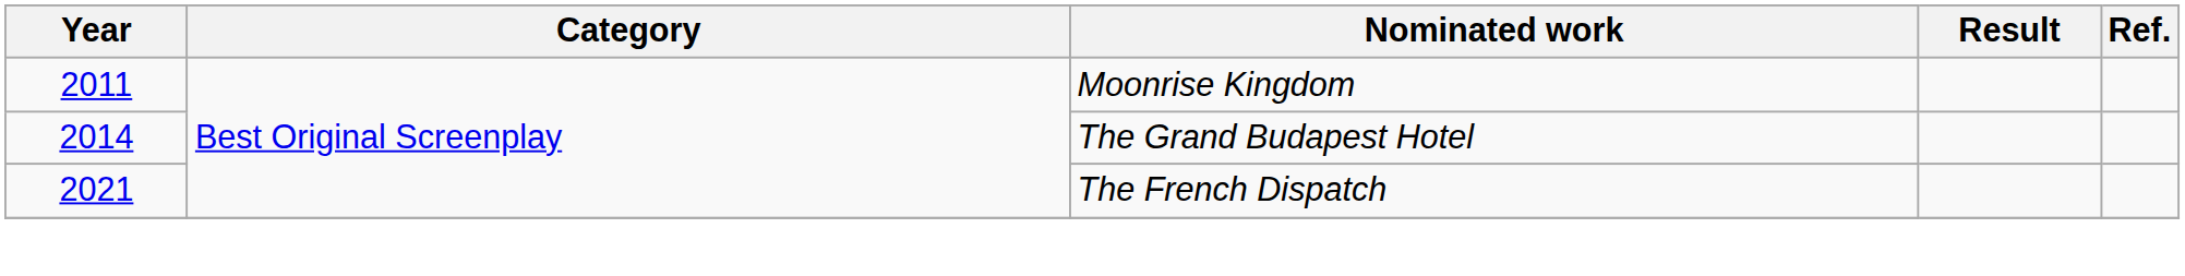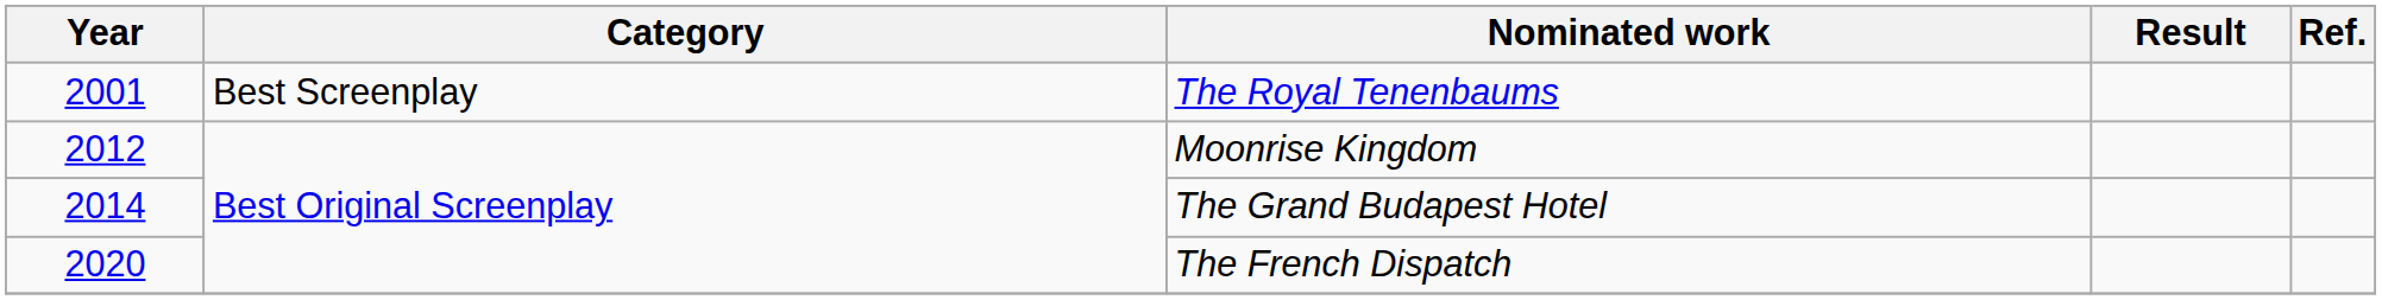+ row: 2001 | Best Screenplay | The Royal Tenenbaums
Moonrise Kingdom | Year: 2011 -> 2012
The French Dispatch | Year: 2021 -> 2020
